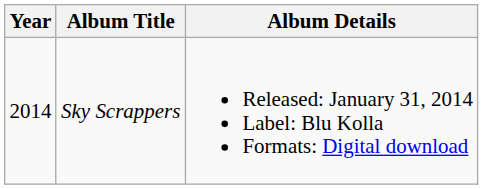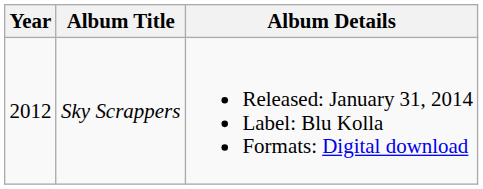Sky Scrappers | Year: 2014 -> 2012
